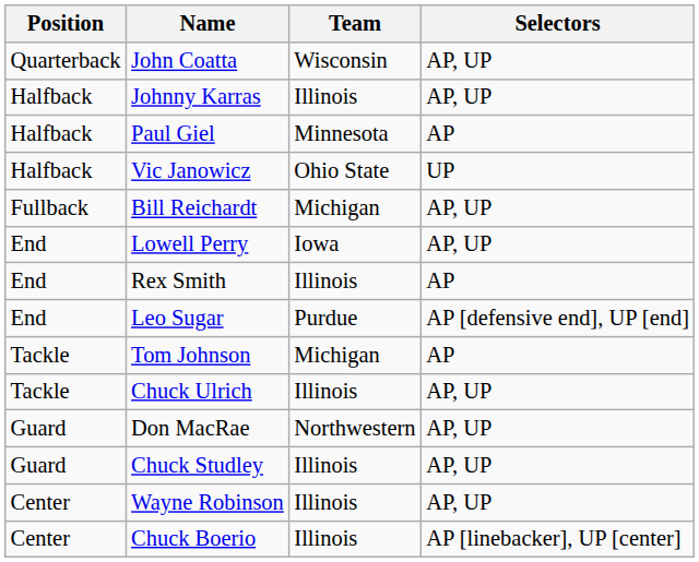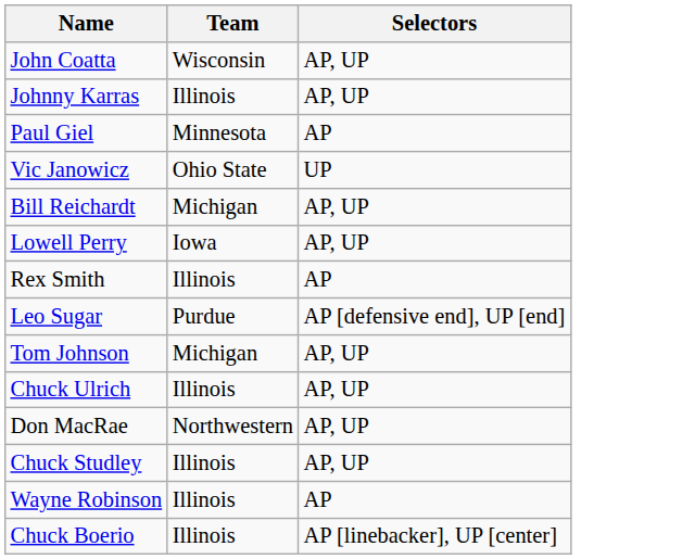- column: Position | Quarterback | Halfback | Halfback | Halfback | Fullback | End | End | End | Tackle | Tackle | Guard | Guard | Center | Center
Tom Johnson | Selectors: AP -> AP, UP
Wayne Robinson | Selectors: AP, UP -> AP
